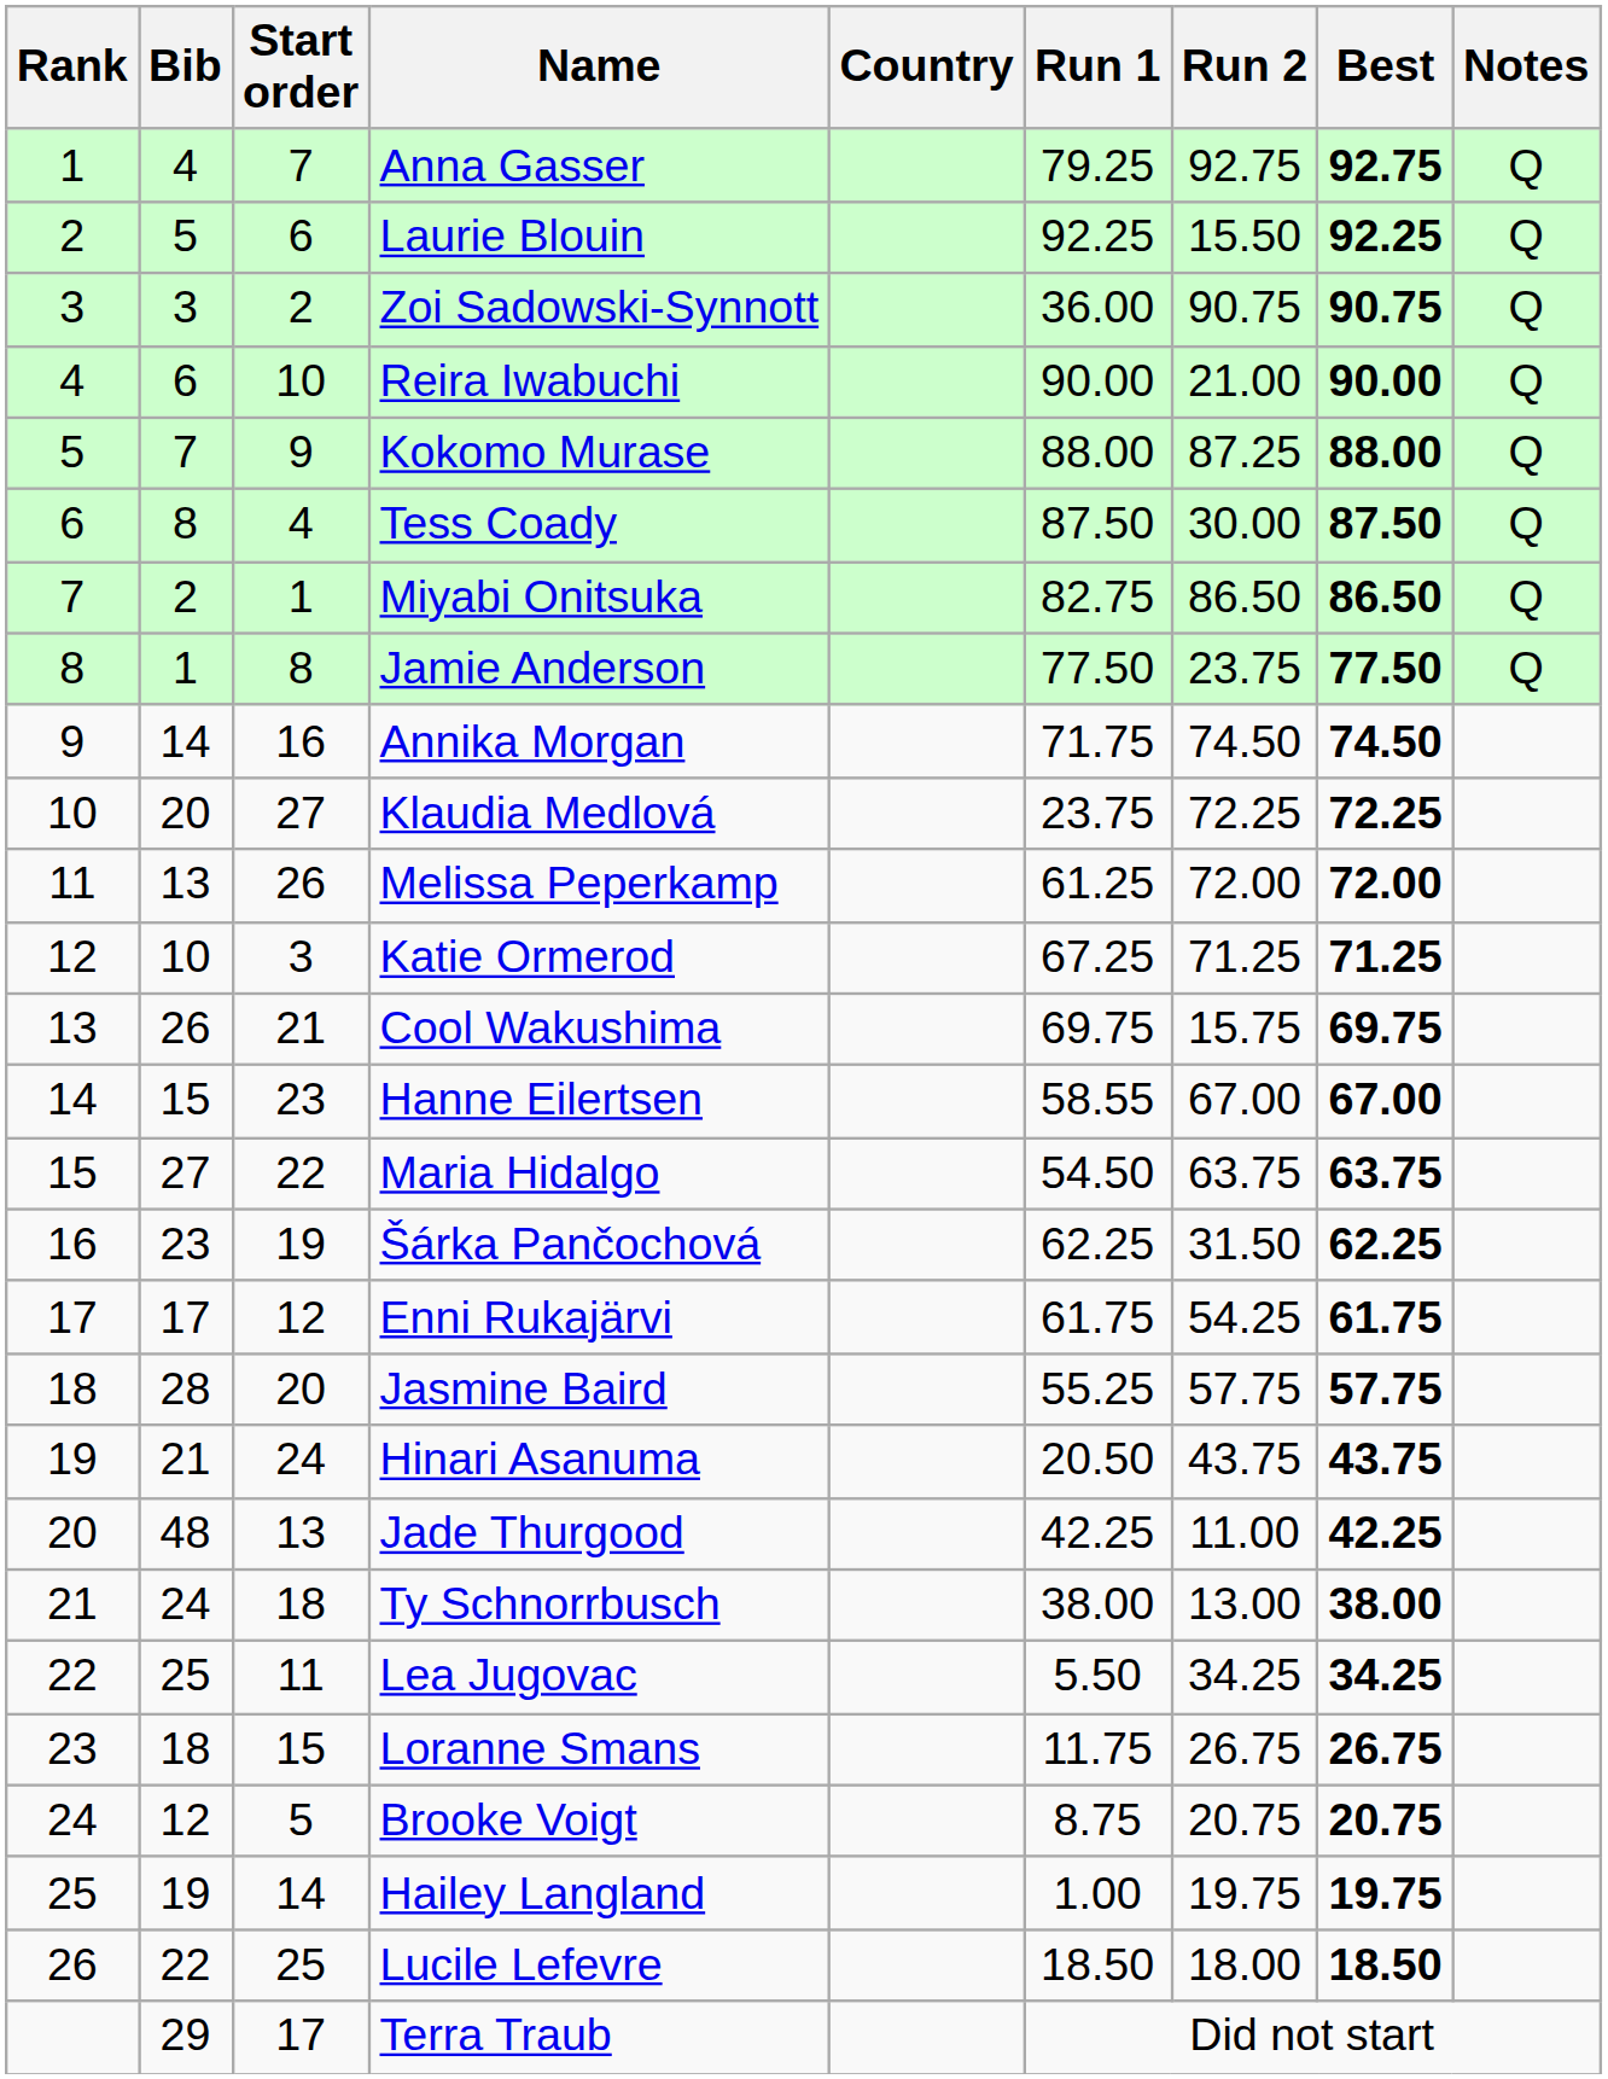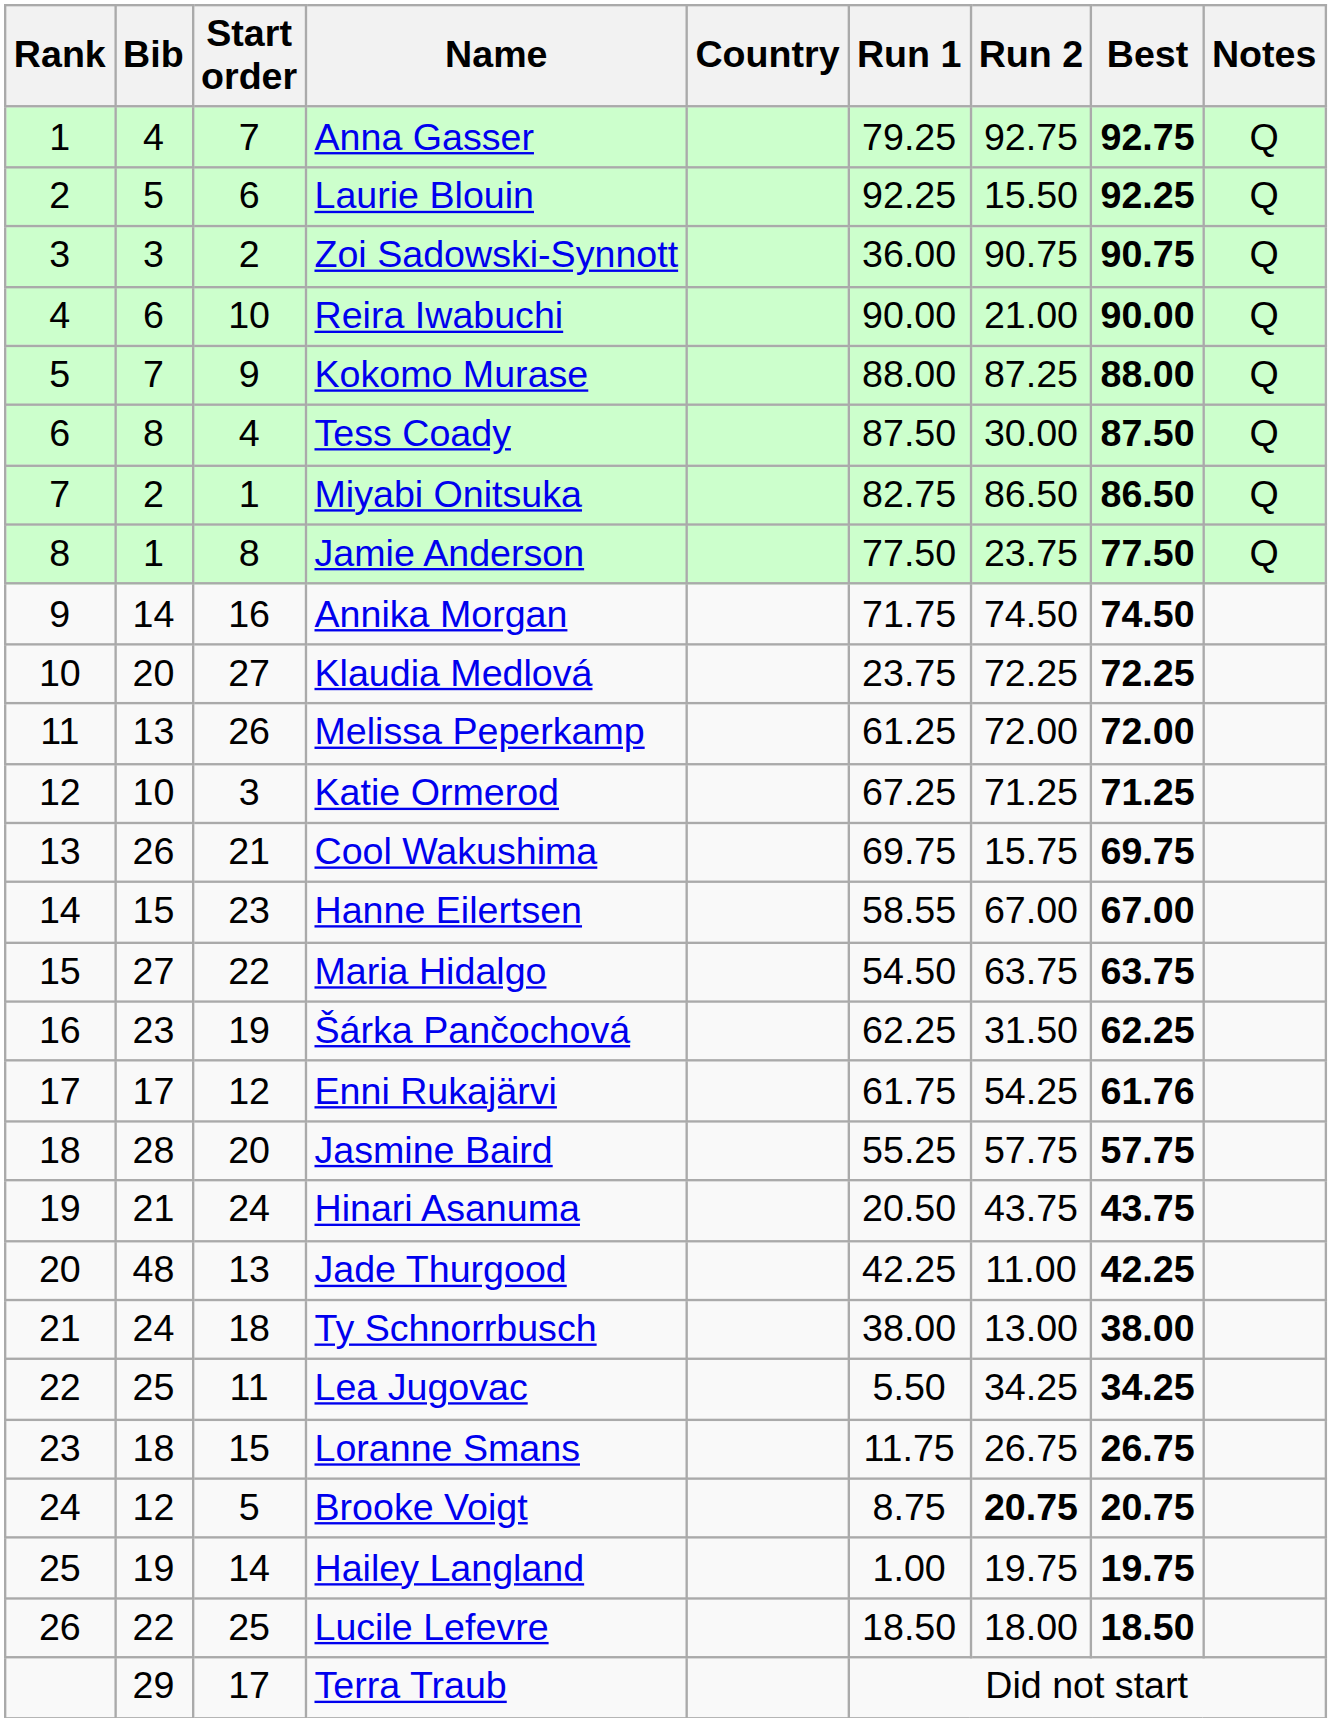Enni Rukajärvi | Best: 61.75 -> 61.76
Brooke Voigt | Run 2: normal -> bold
